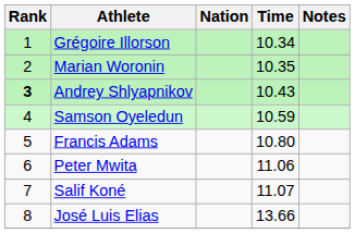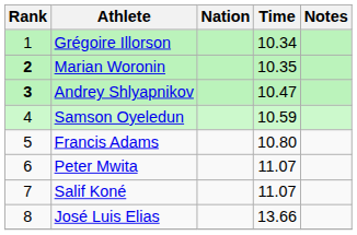Marian Woronin | Rank: normal -> bold
Andrey Shlyapnikov | Time: 10.43 -> 10.47
Peter Mwita | Time: 11.06 -> 11.07
